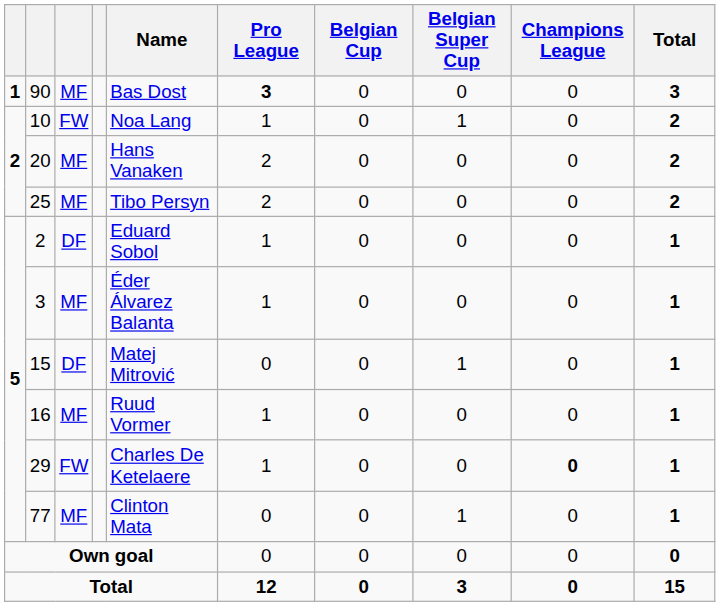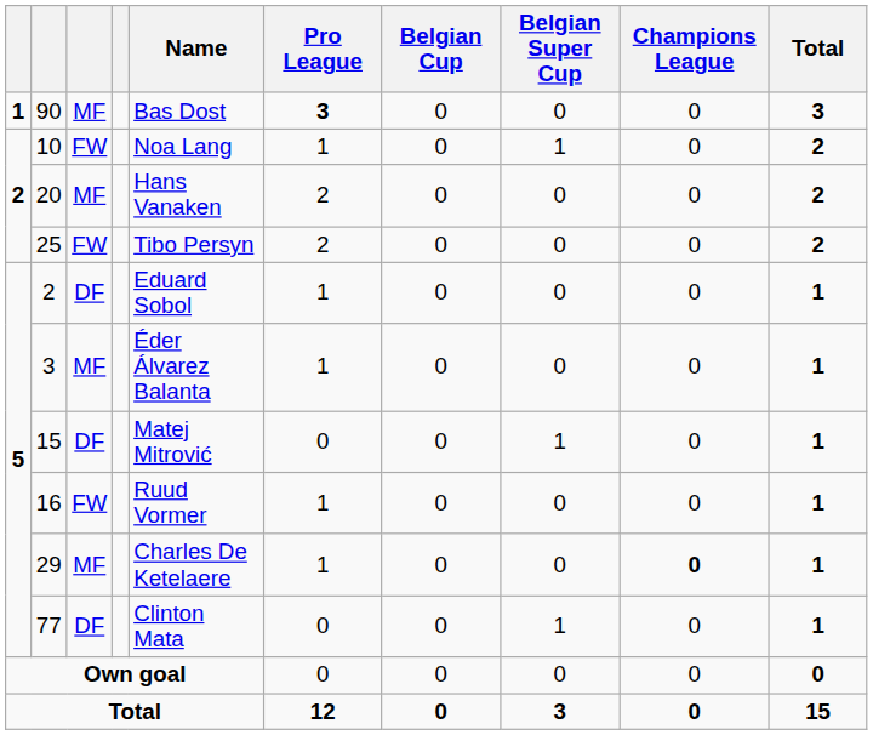25 | column 3: MF -> FW
16 | column 3: MF -> FW
29 | column 3: FW -> MF
77 | column 3: MF -> DF
